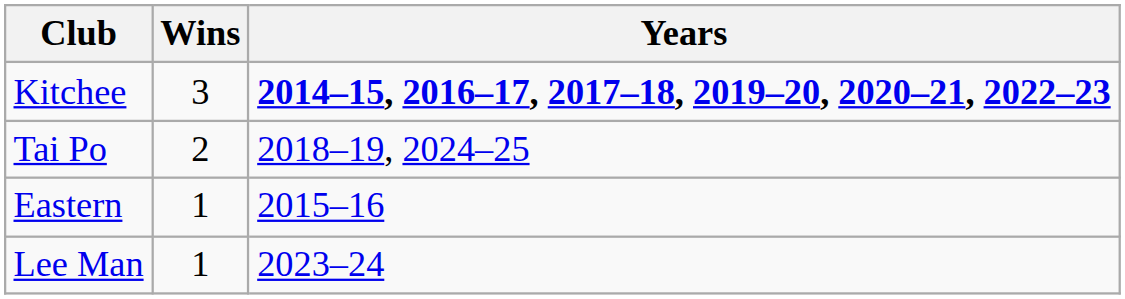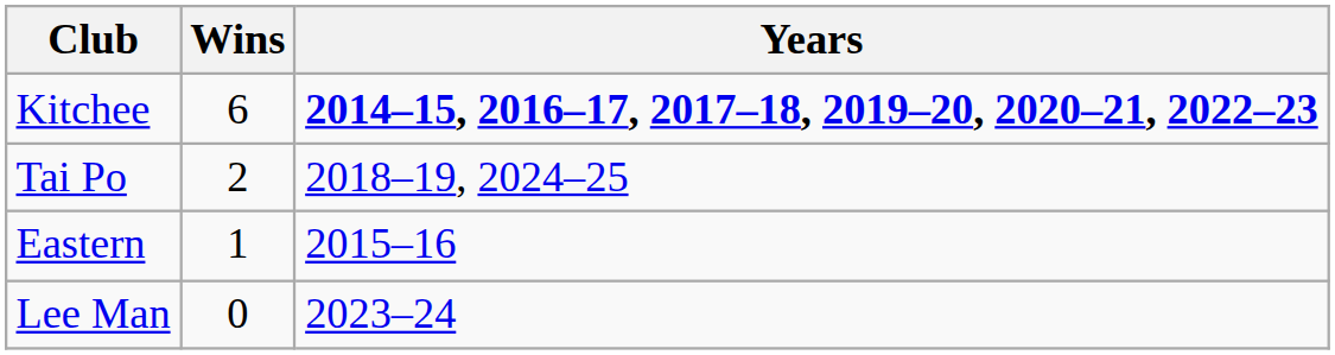Kitchee | Wins: 3 -> 6
Lee Man | Wins: 1 -> 0
